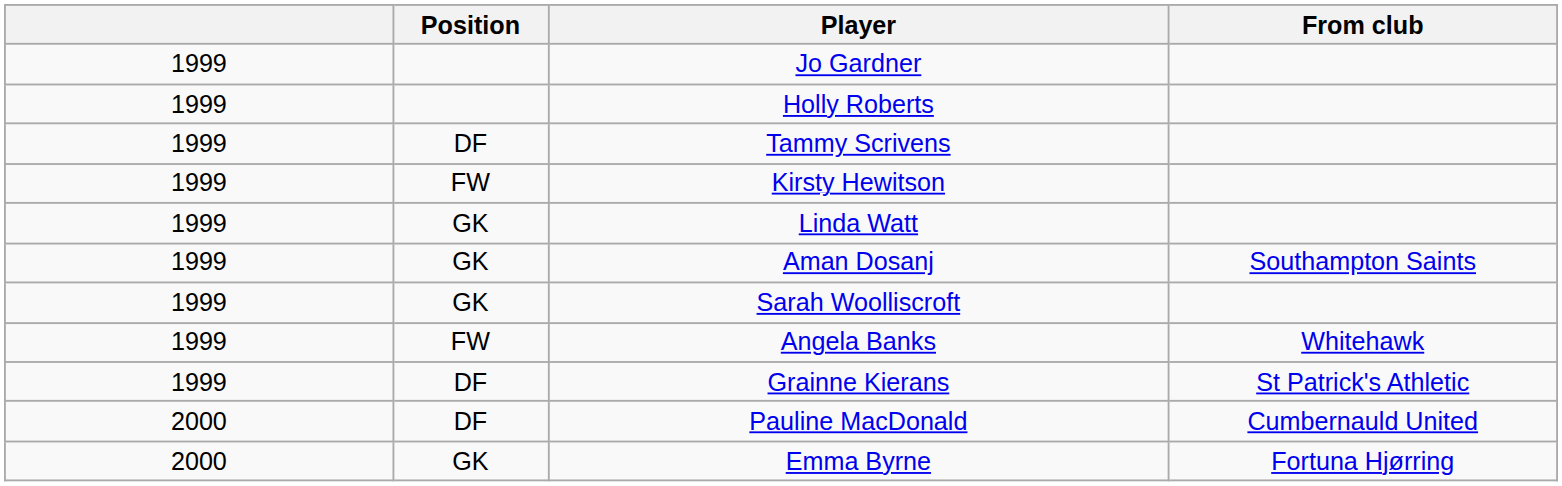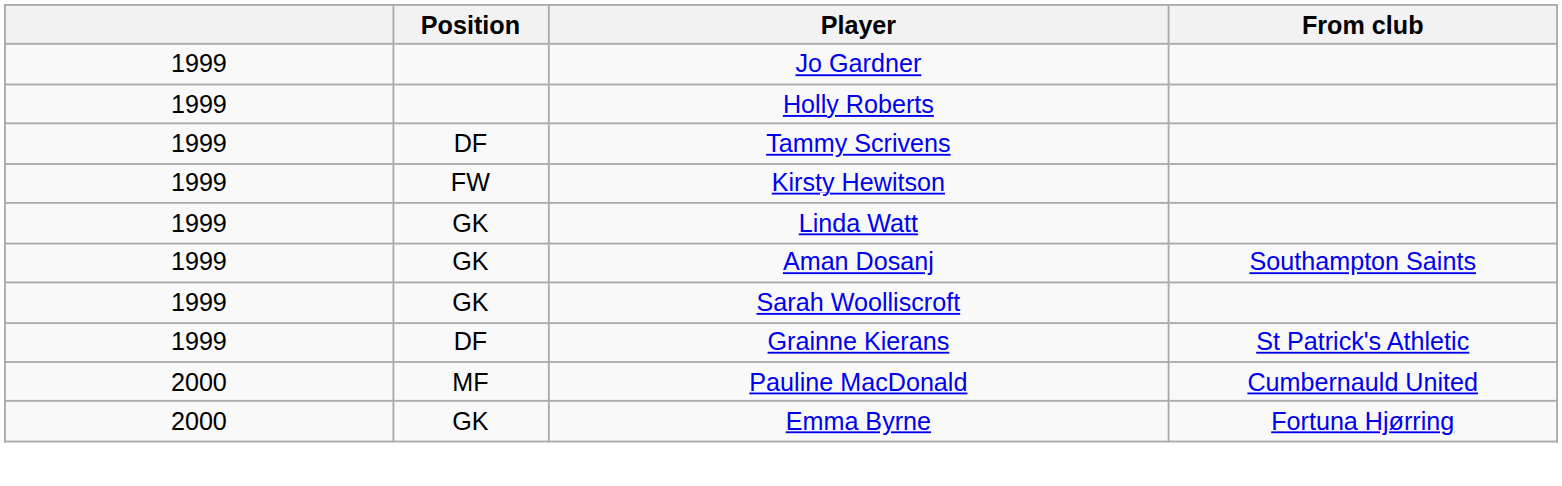- row: 1999 | FW | Angela Banks | Whitehawk
Pauline MacDonald | Position: DF -> MF
